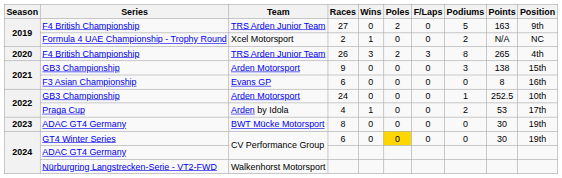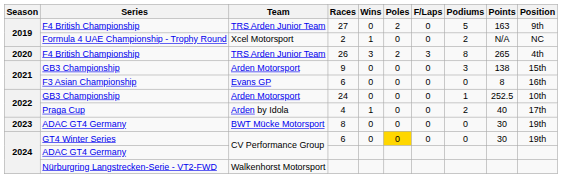4 | Points: 53 -> 40
